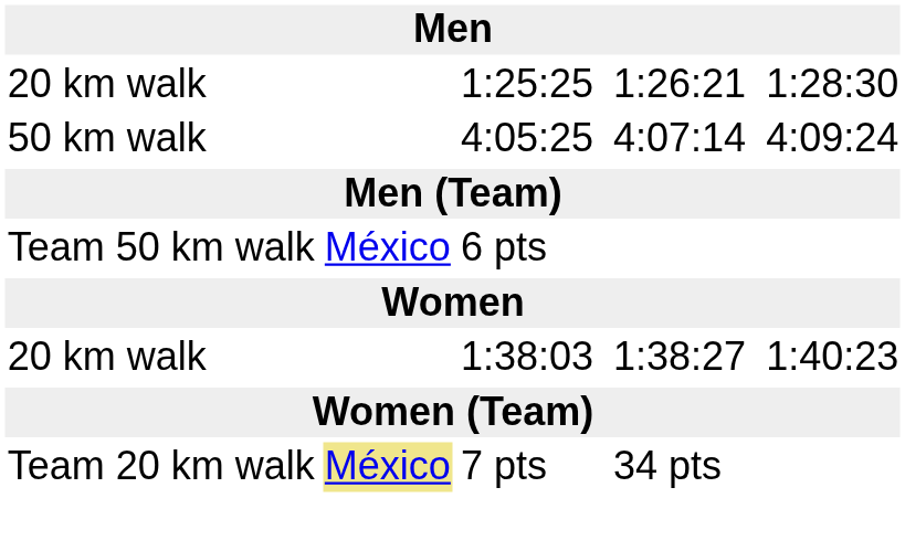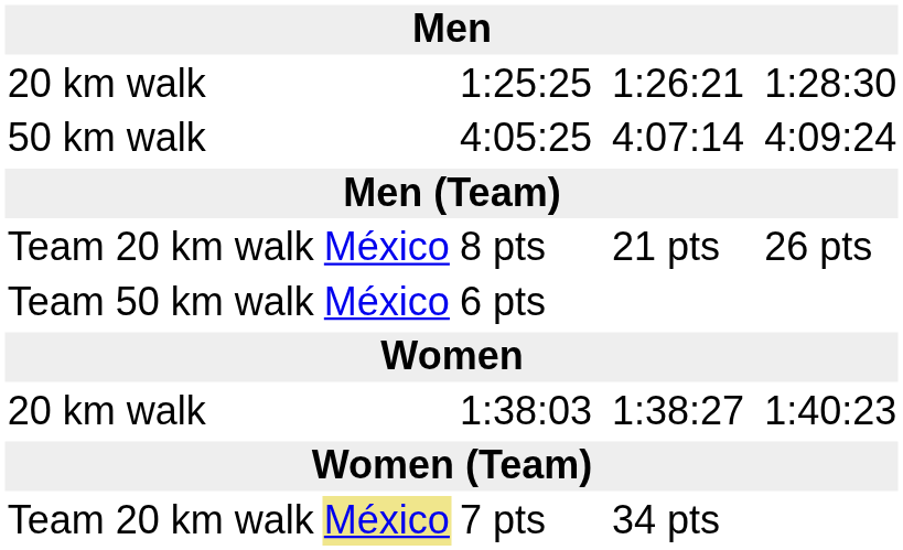+ row: Team 20 km walk | México | 8 pts | 21 pts | 26 pts
